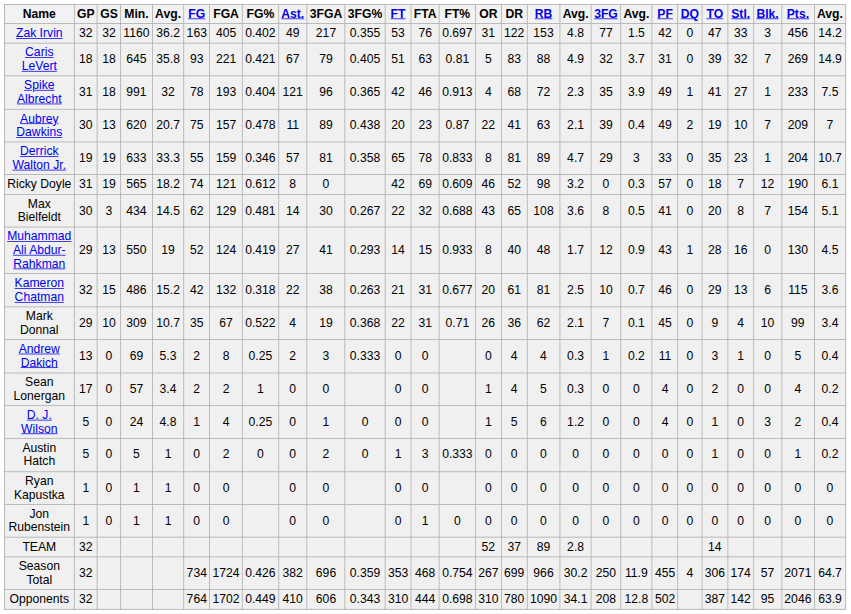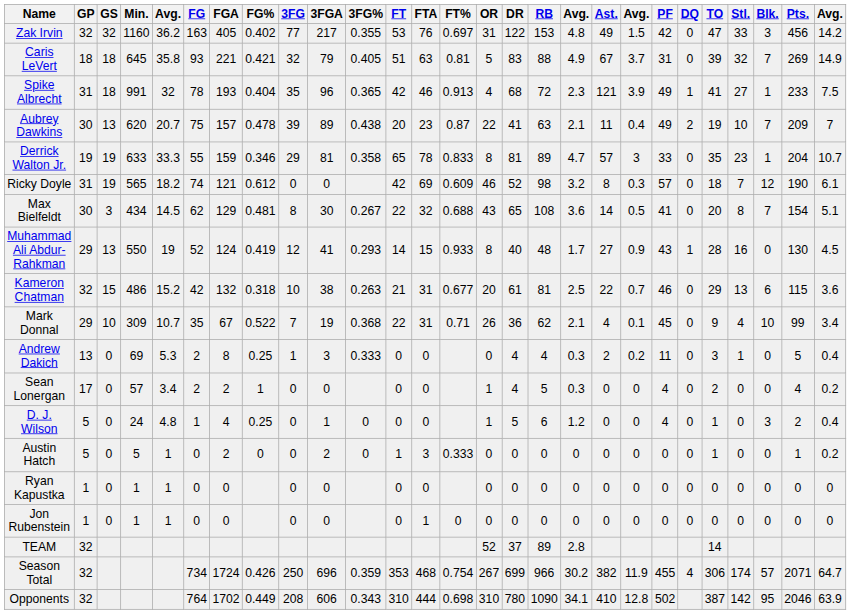columns swapped: 3FG <-> Ast.
